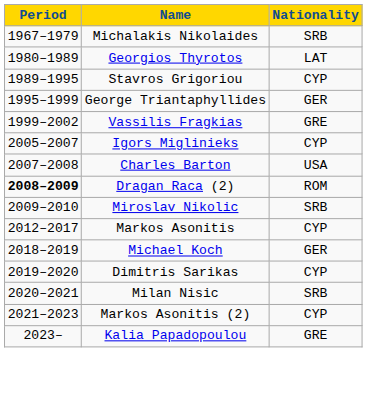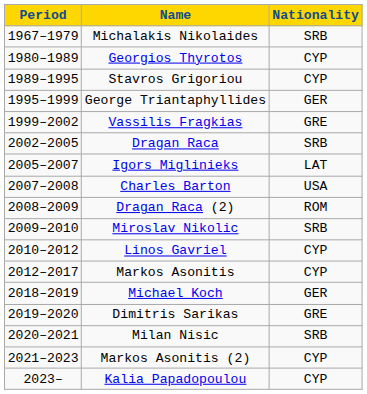Georgios Thyrotos | Nationality: LAT -> CYP
+ row: 2002–2005 | Dragan Raca | SRB
Igors Miglinieks | Nationality: CYP -> LAT
Dragan Raca (2) | Period: bold -> normal
+ row: 2010–2012 | Linos Gavriel | CYP
Dimitris Sarikas | Nationality: CYP -> GRE
Kalia Papadopoulou | Nationality: GRE -> CYP
